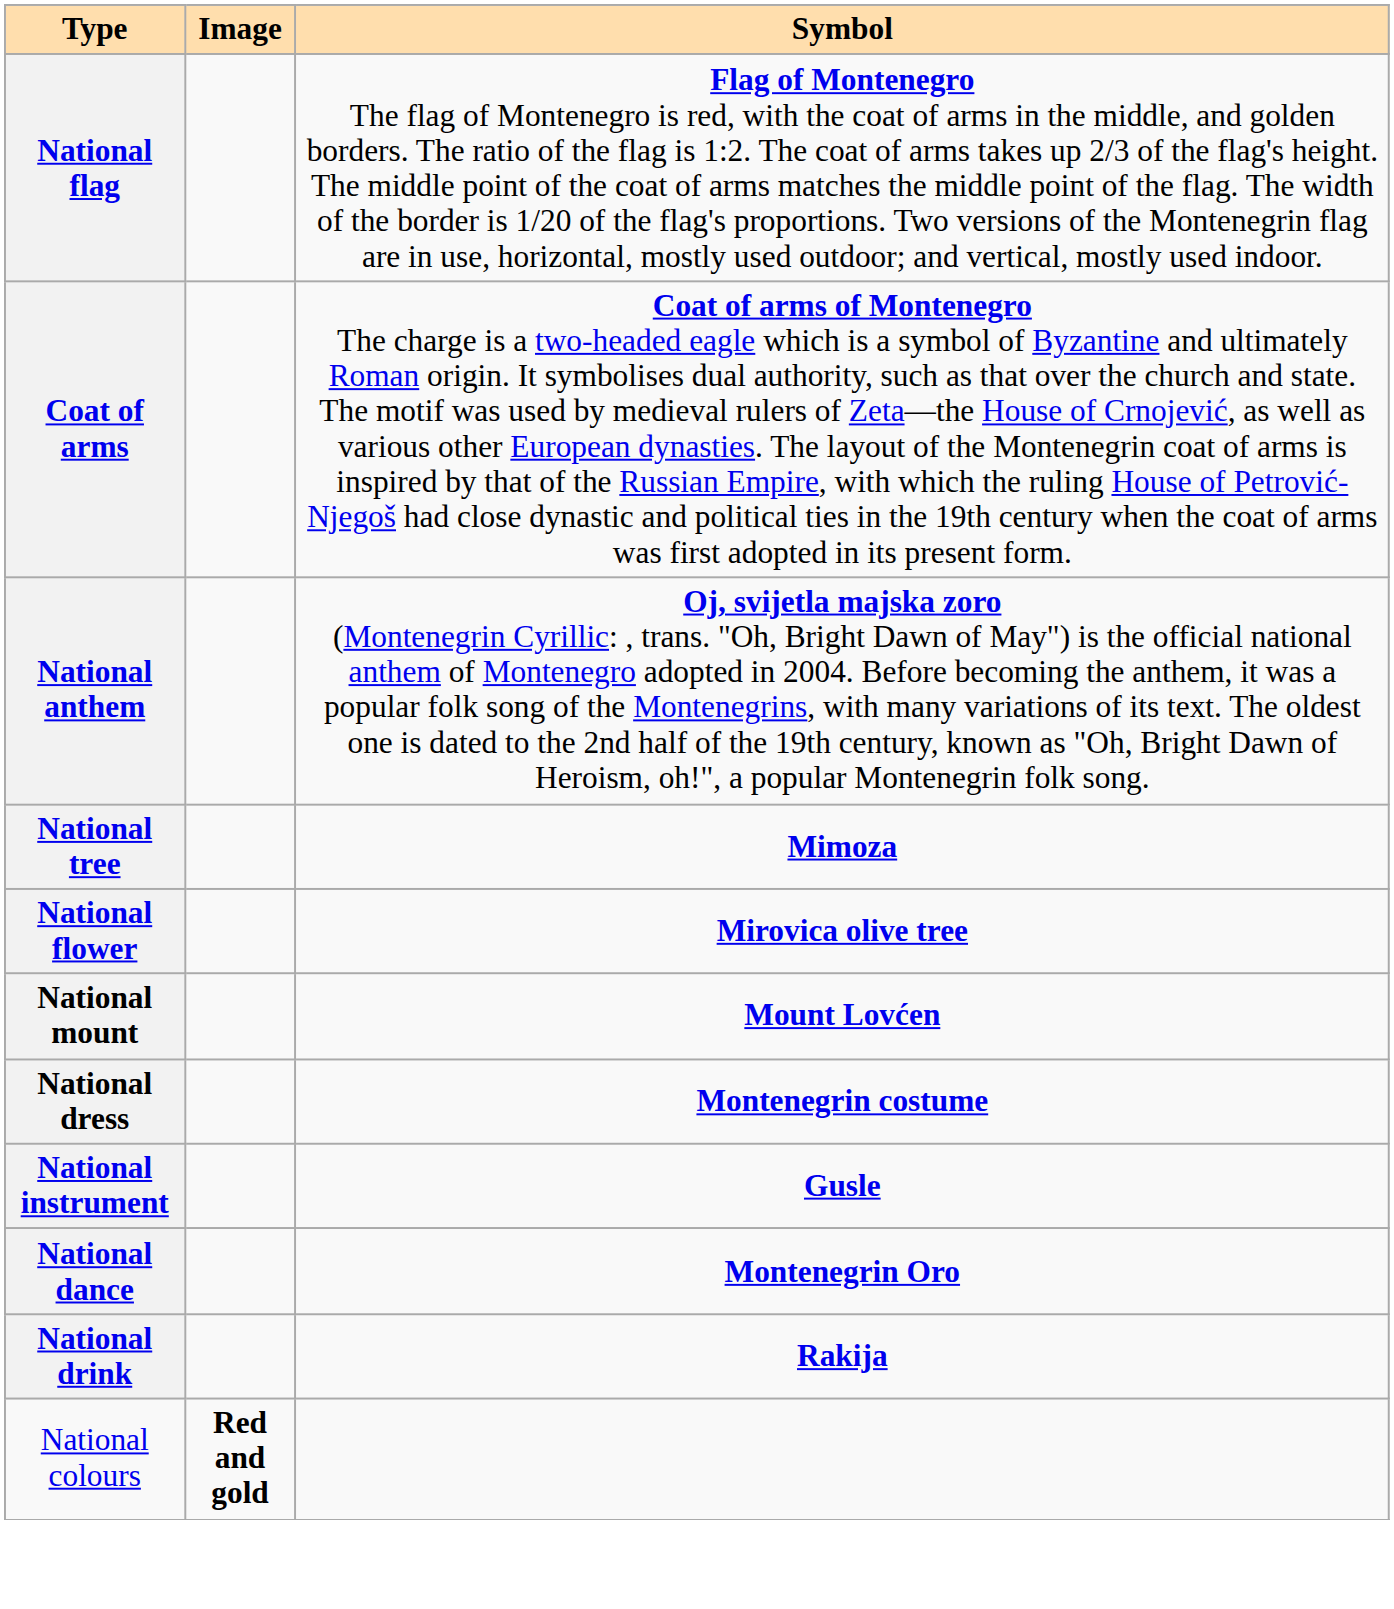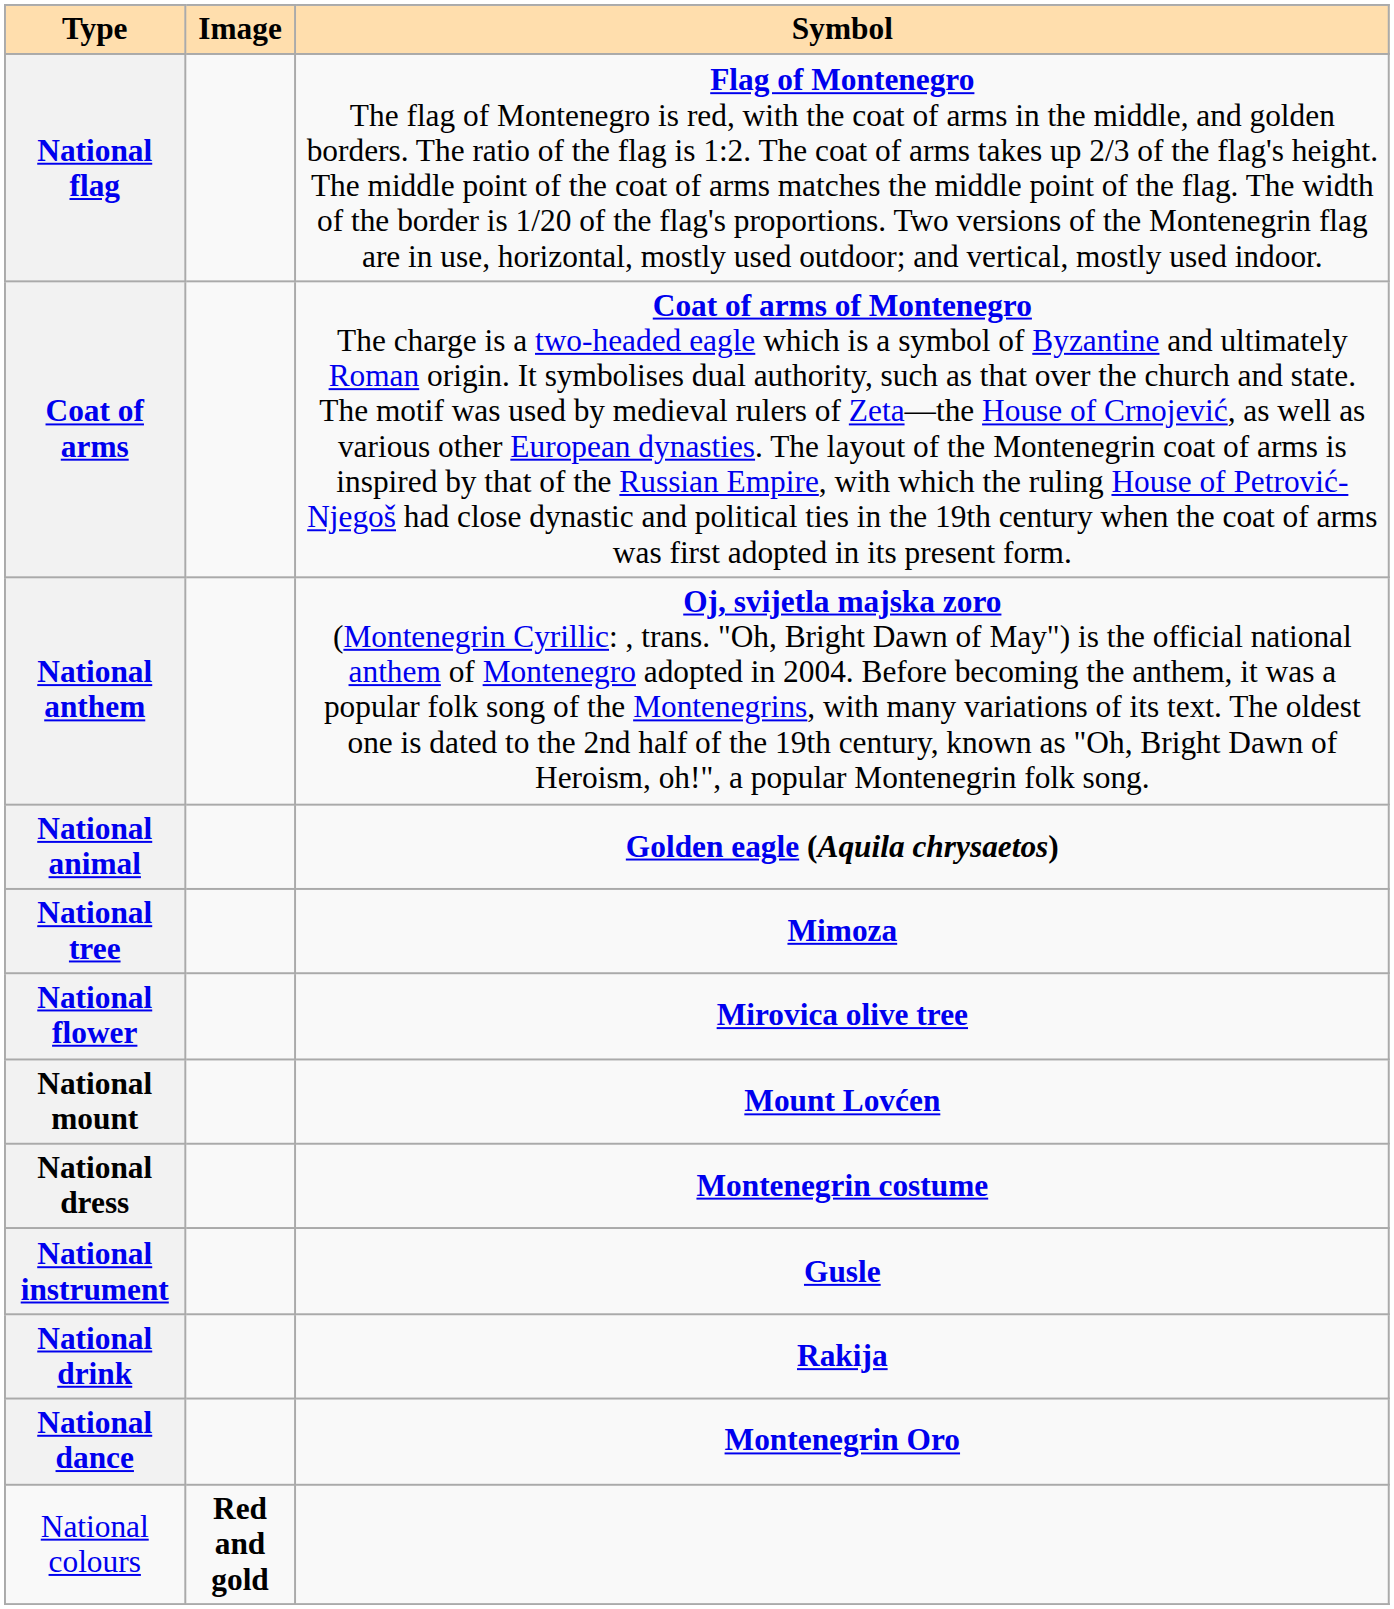+ row: National animal | Golden eagle (Aquila chrysaetos)
rows swapped: National dance <-> National drink
